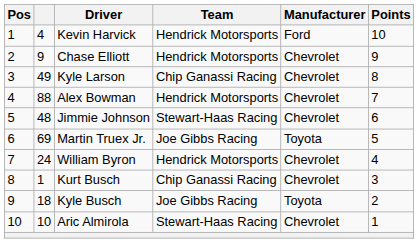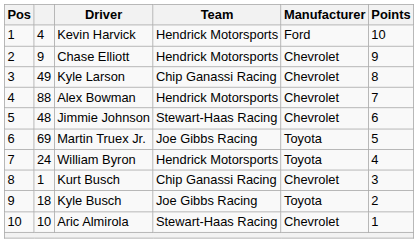William Byron | Manufacturer: Chevrolet -> Toyota
